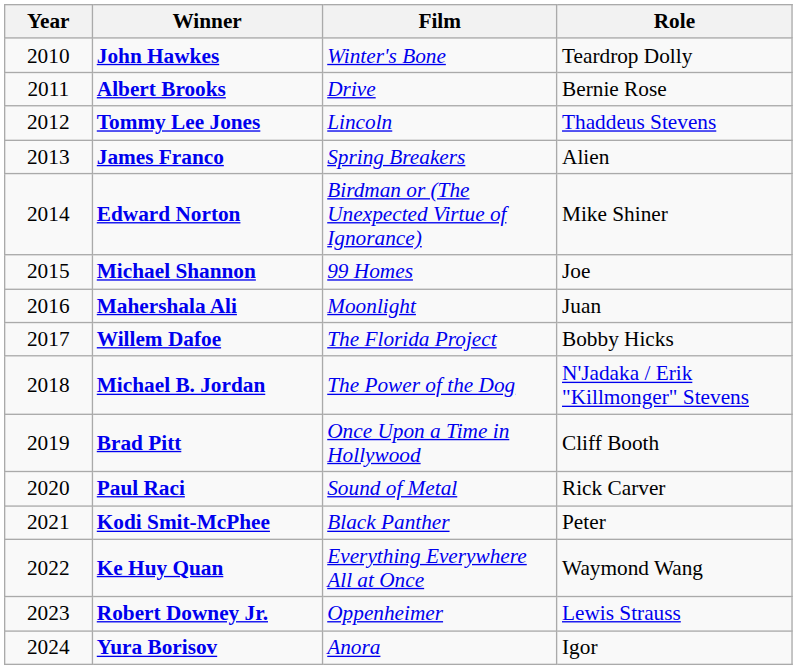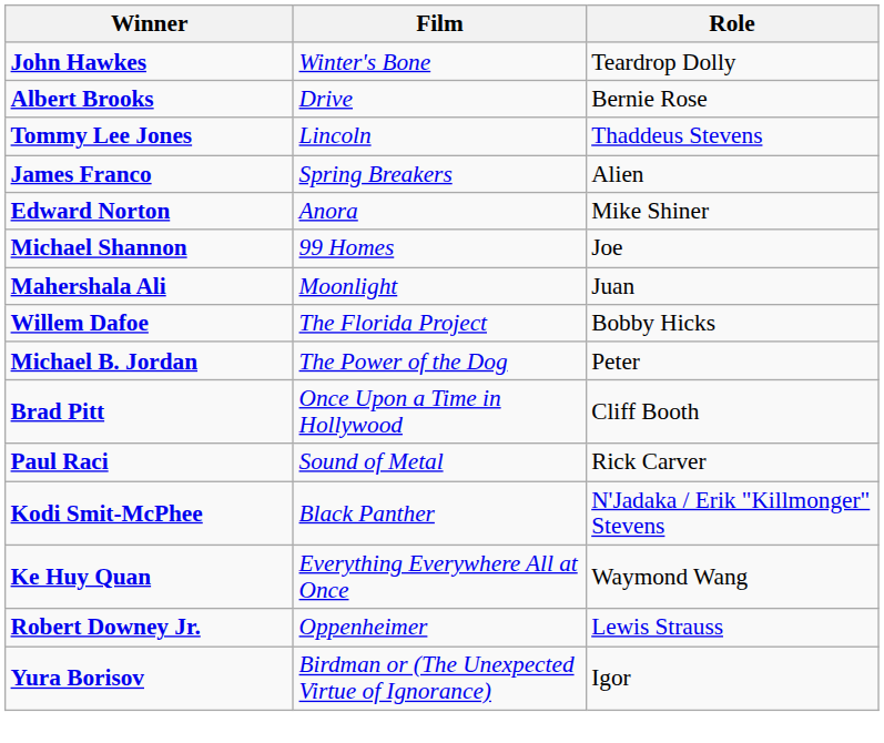- column: Year | 2010 | 2011 | 2012 | 2013 | 2014 | 2015 | 2016 | 2017 | 2018 | 2019 | 2020 | 2021 | 2022 | 2023 | 2024
Edward Norton | Film: Birdman or (The Unexpected Virtue of Ignorance) -> Anora
Michael B. Jordan | Role: N'Jadaka / Erik "Killmonger" Stevens -> Peter
Kodi Smit-McPhee | Role: Peter -> N'Jadaka / Erik "Killmonger" Stevens
Yura Borisov | Film: Anora -> Birdman or (The Unexpected Virtue of Ignorance)
